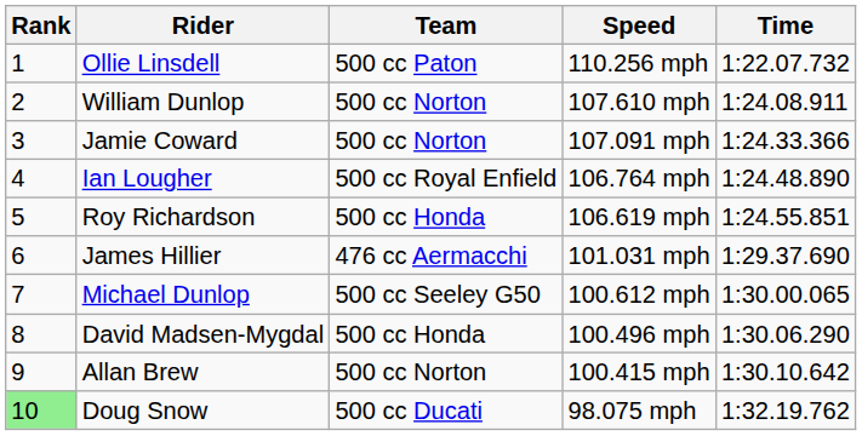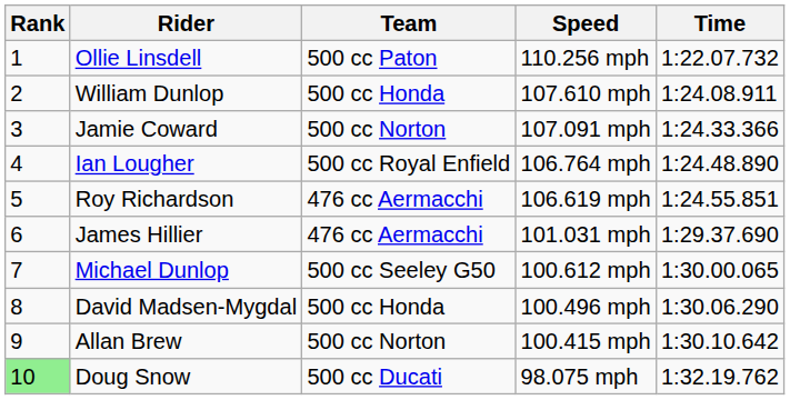William Dunlop | Team: 500 cc Norton -> 500 cc Honda
Roy Richardson | Team: 500 cc Honda -> 476 cc Aermacchi
